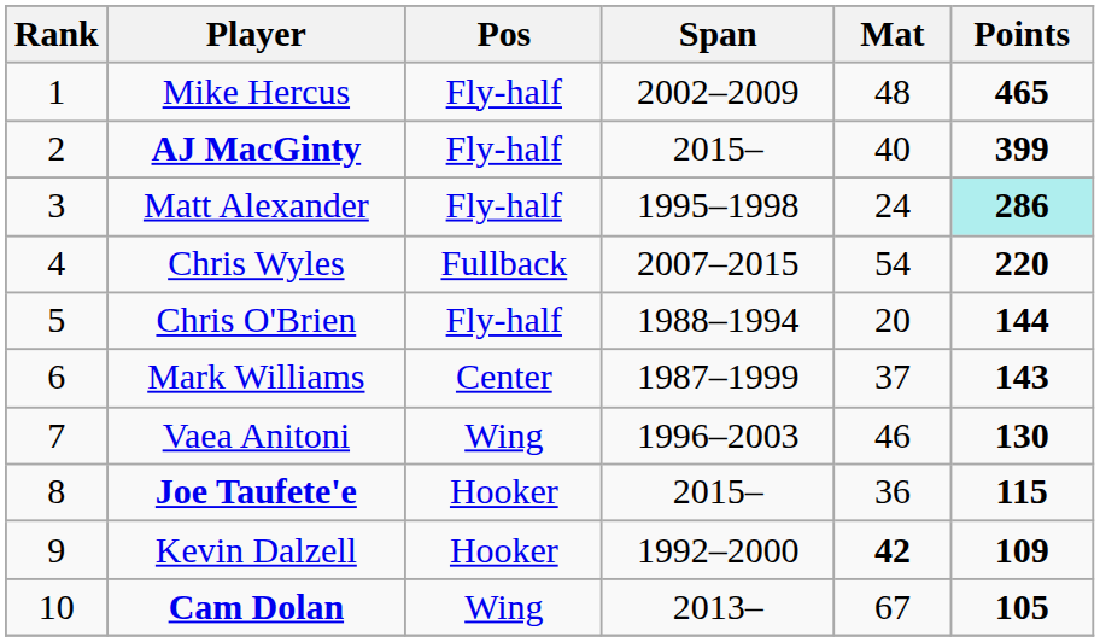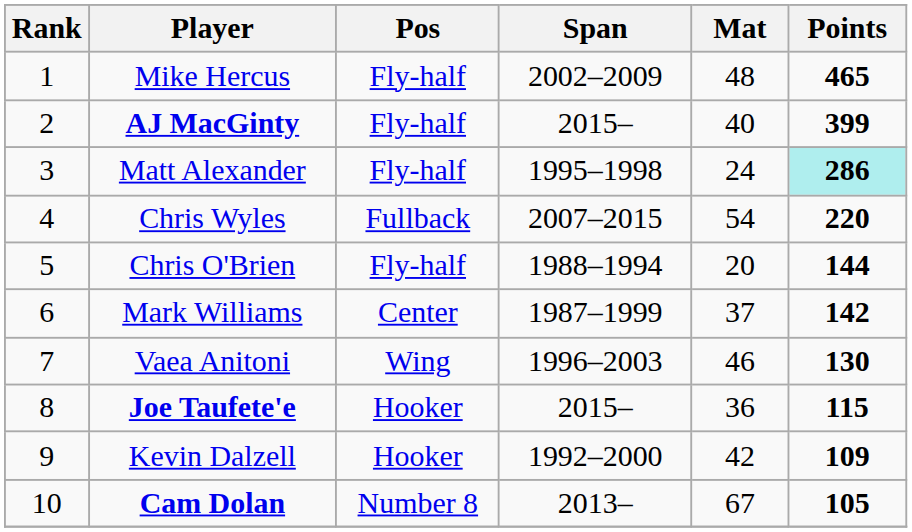Mark Williams | Points: 143 -> 142
Kevin Dalzell | Mat: bold -> normal
Cam Dolan | Pos: Wing -> Number 8
